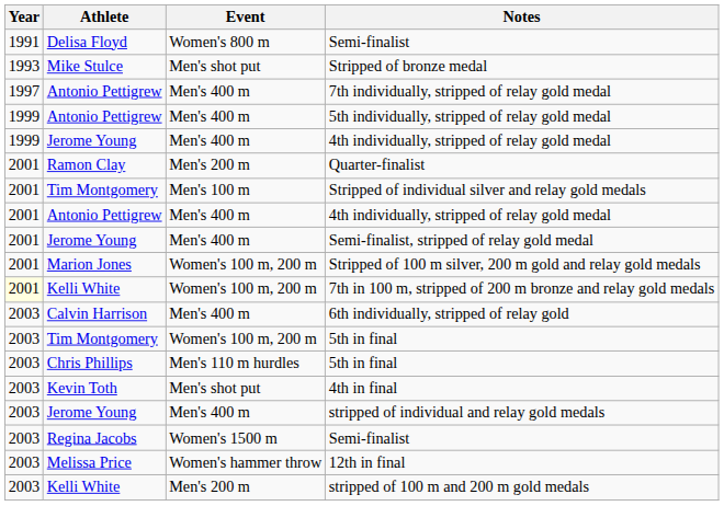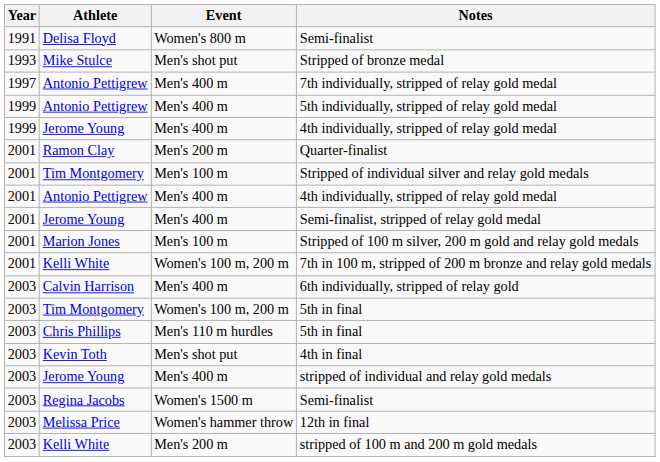Stripped of 100 m silver, 200 m gold and relay gold medals | Event: Women's 100 m, 200 m -> Men's 100 m
7th in 100 m, stripped of 200 m bronze and relay gold medals | Year: lightyellow background -> no background
